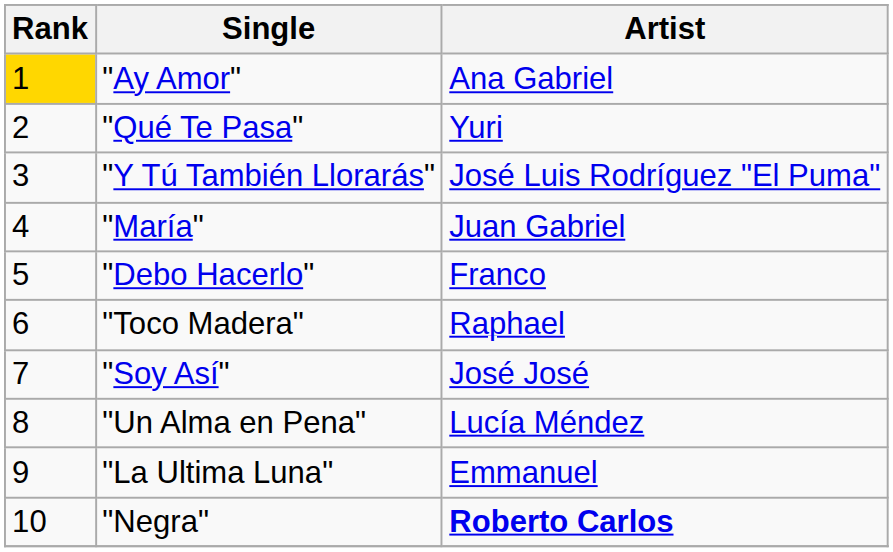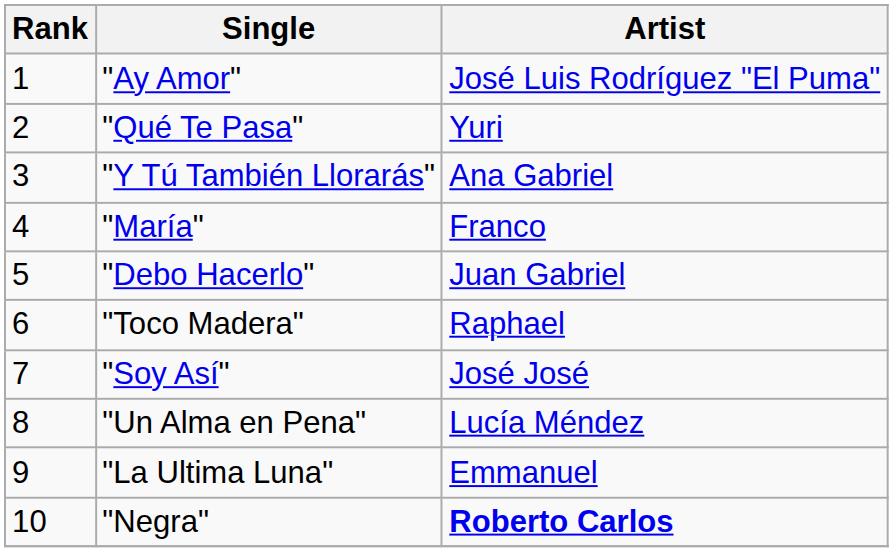"Ay Amor" | Rank: gold background -> no background
"Ay Amor" | Artist: Ana Gabriel -> José Luis Rodríguez "El Puma"
"Y Tú También Llorarás" | Artist: José Luis Rodríguez "El Puma" -> Ana Gabriel
"María" | Artist: Juan Gabriel -> Franco
"Debo Hacerlo" | Artist: Franco -> Juan Gabriel
